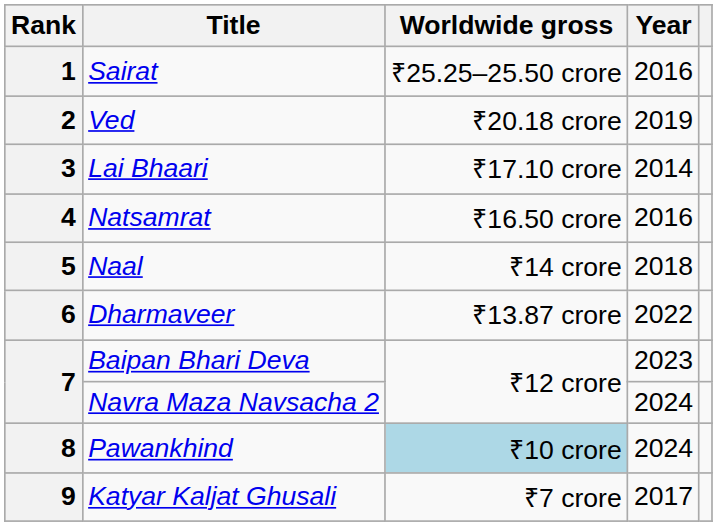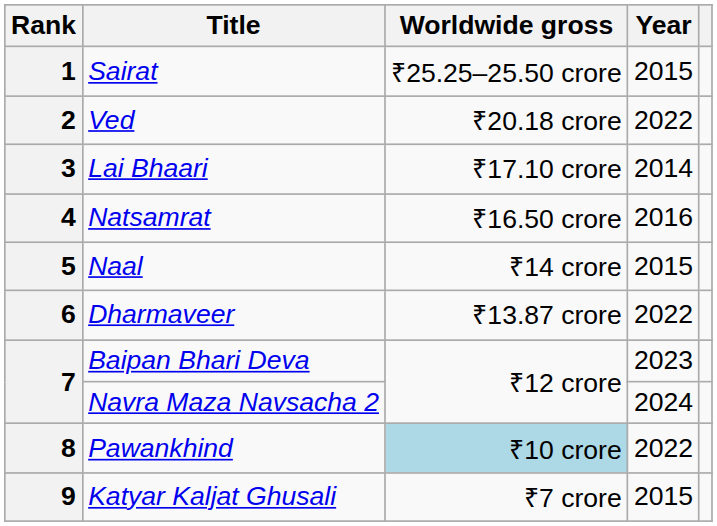1 | Year: 2016 -> 2015
2 | Year: 2019 -> 2022
5 | Year: 2018 -> 2015
8 | Year: 2024 -> 2022
9 | Year: 2017 -> 2015
